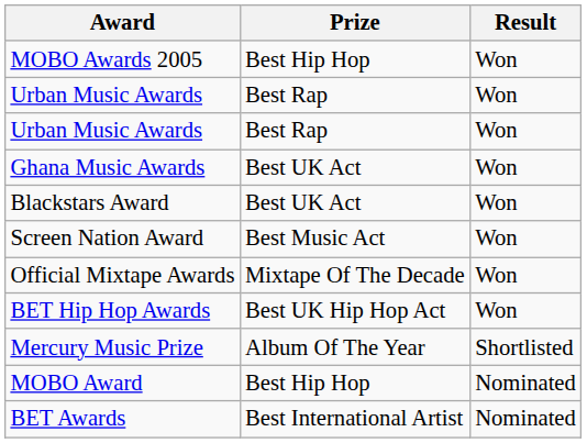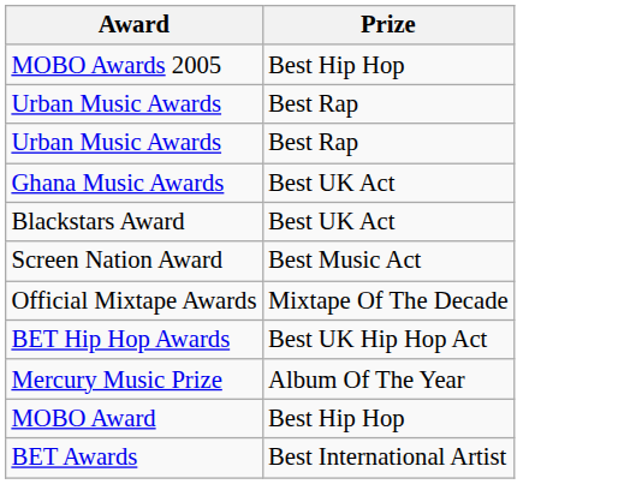- column: Result | Won | Won | Won | Won | Won | Won | Won | Won | Shortlisted | Nominated | Nominated
